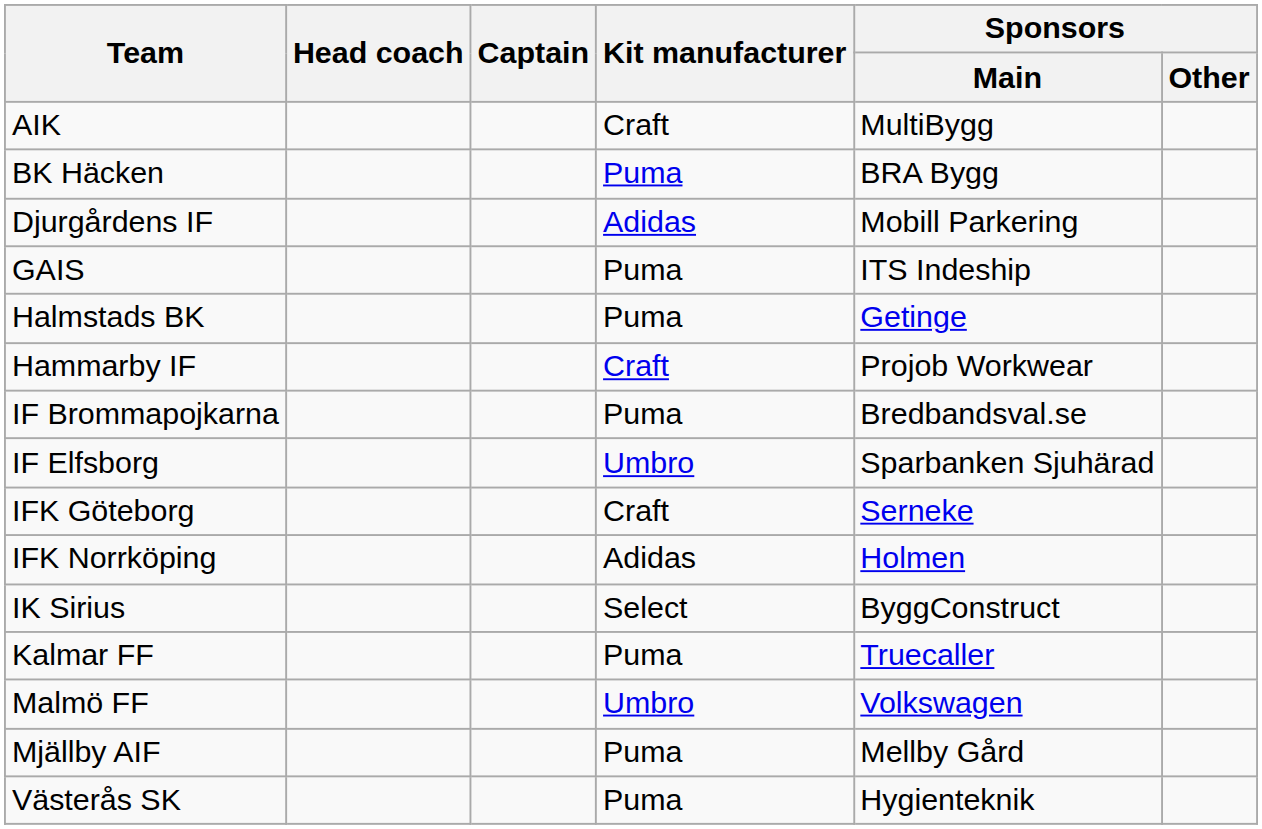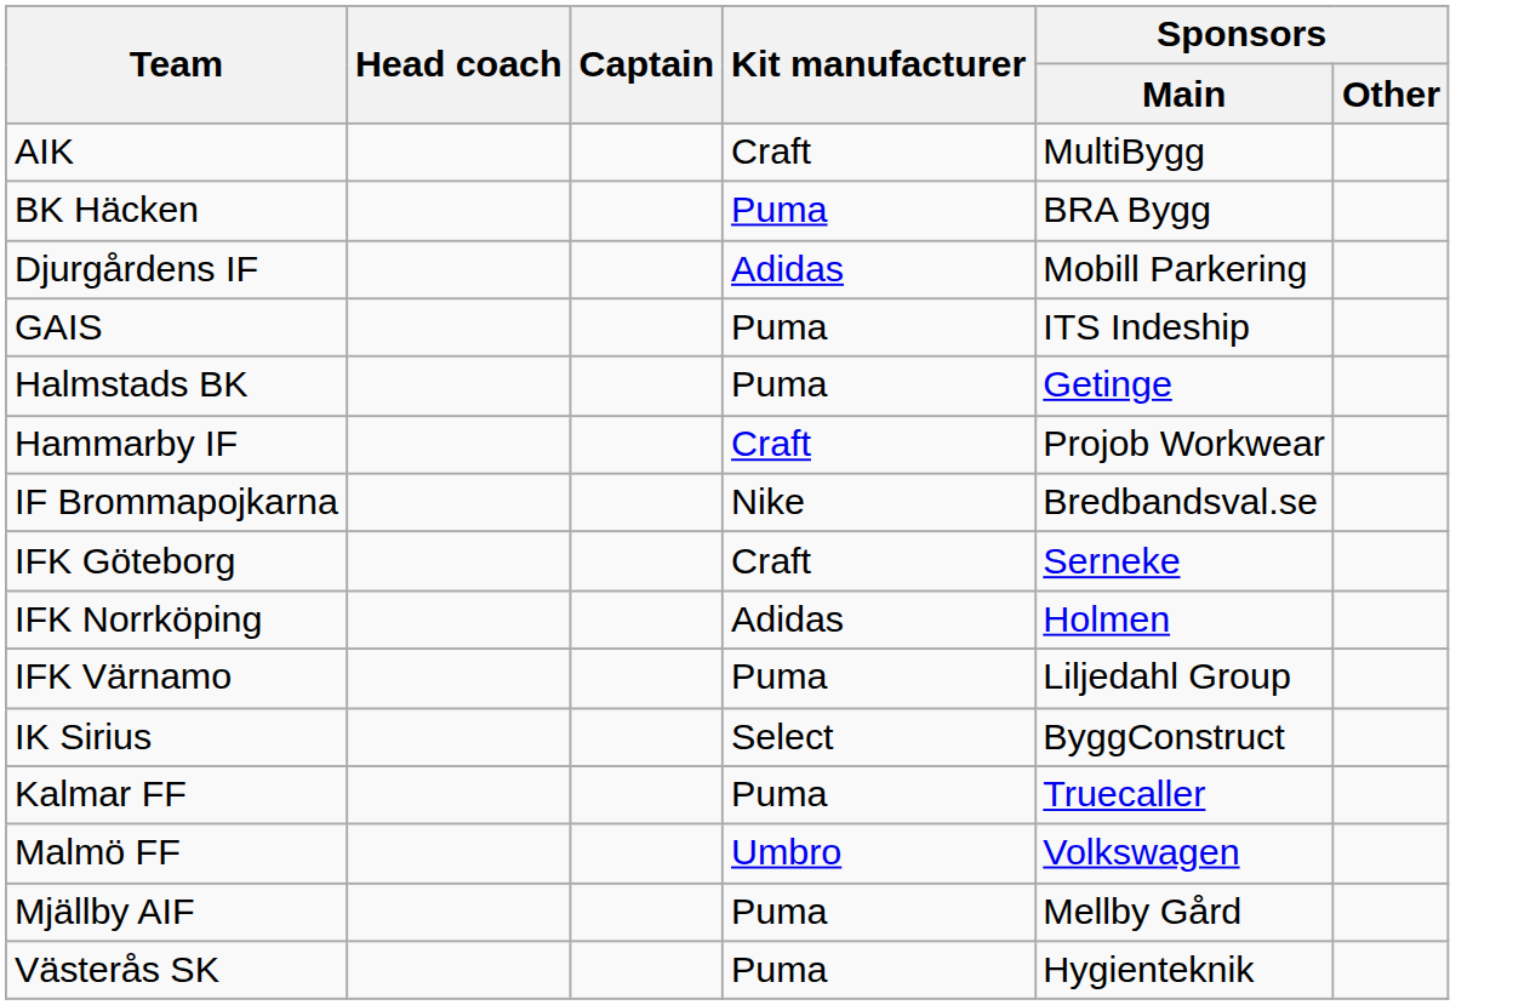IF Brommapojkarna | Kit manufacturer: Puma -> Nike
- row: IF Elfsborg | Umbro | Sparbanken Sjuhärad
+ row: IFK Värnamo | Puma | Liljedahl Group
